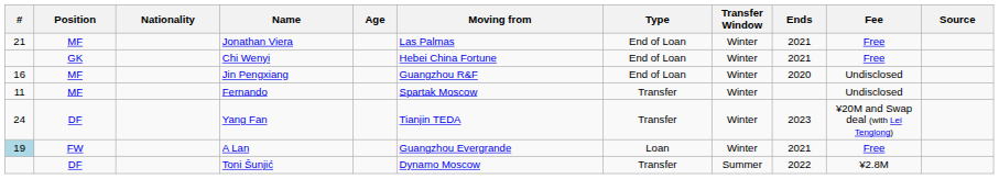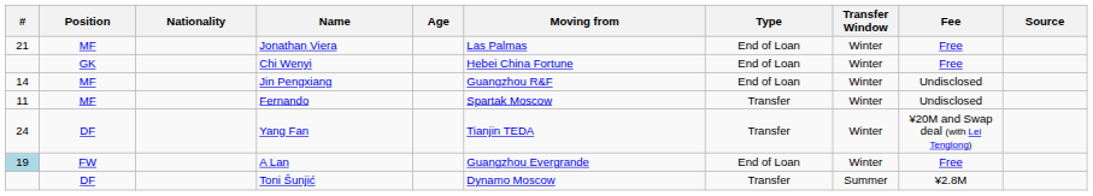- column: Ends | 2021 | 2021 | 2020 | 2023 | 2021 | 2022
Jin Pengxiang | #: 16 -> 14
A Lan | Type: Loan -> End of Loan
